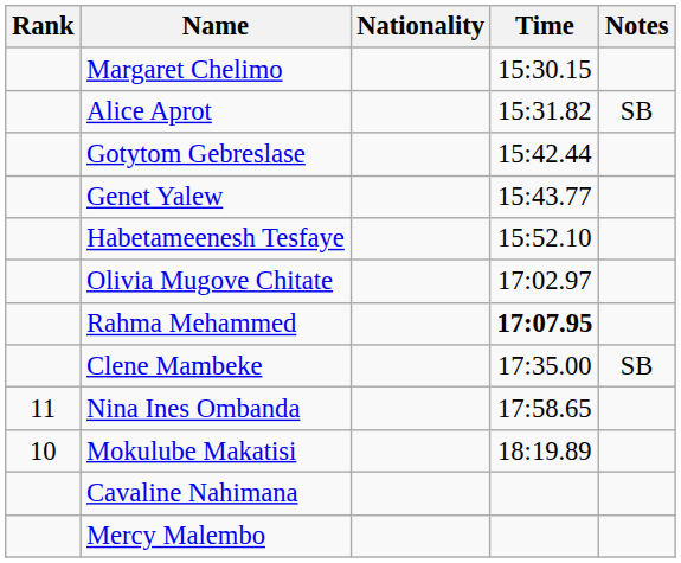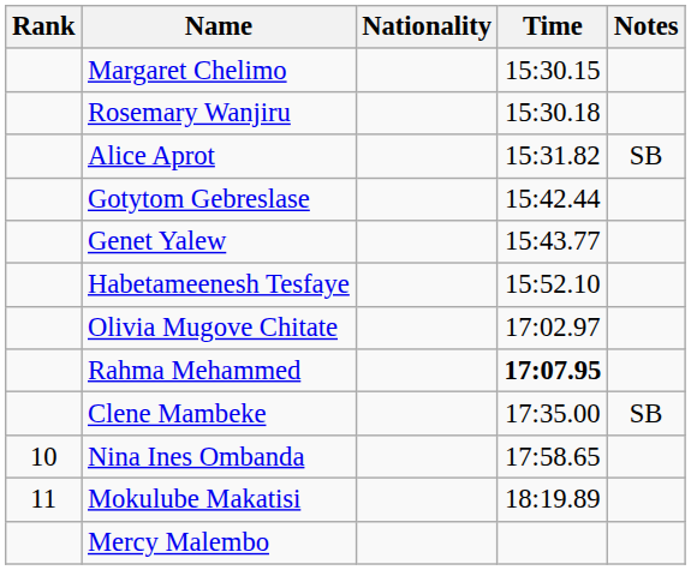+ row: Rosemary Wanjiru | 15:30.18
Nina Ines Ombanda | Rank: 11 -> 10
Mokulube Makatisi | Rank: 10 -> 11
- row: Cavaline Nahimana
